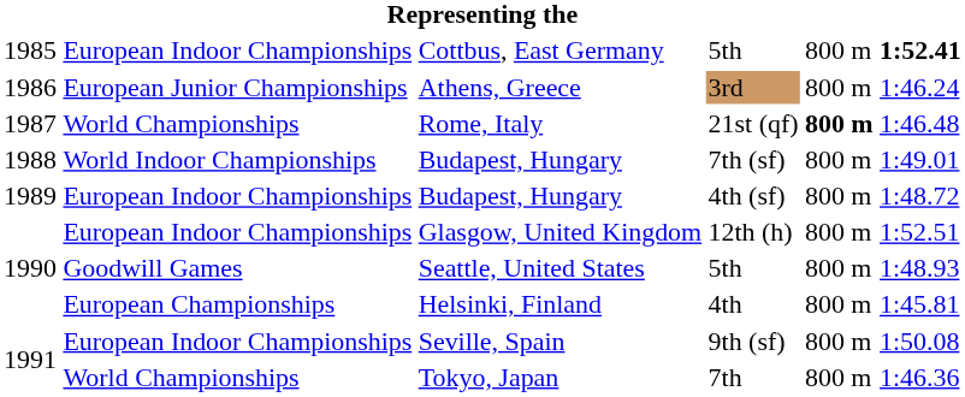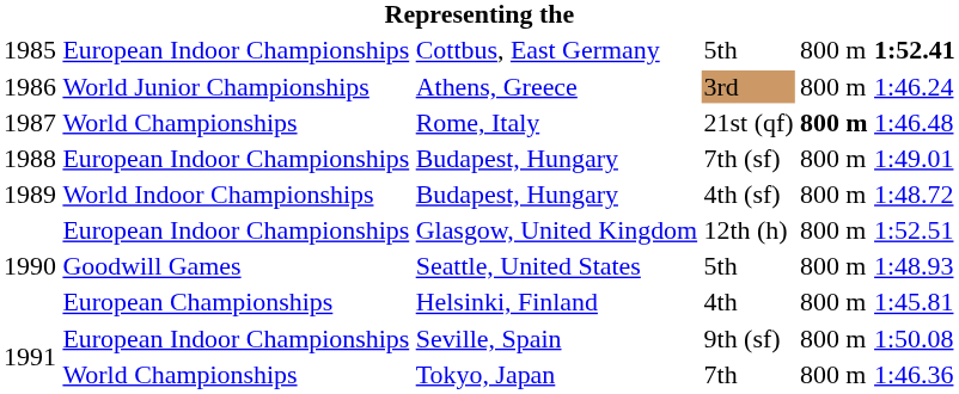Athens, Greece | column 2: European Junior Championships -> World Junior Championships
Budapest, Hungary / 7th (sf) | column 2: World Indoor Championships -> European Indoor Championships
Budapest, Hungary / 4th (sf) | column 2: European Indoor Championships -> World Indoor Championships
